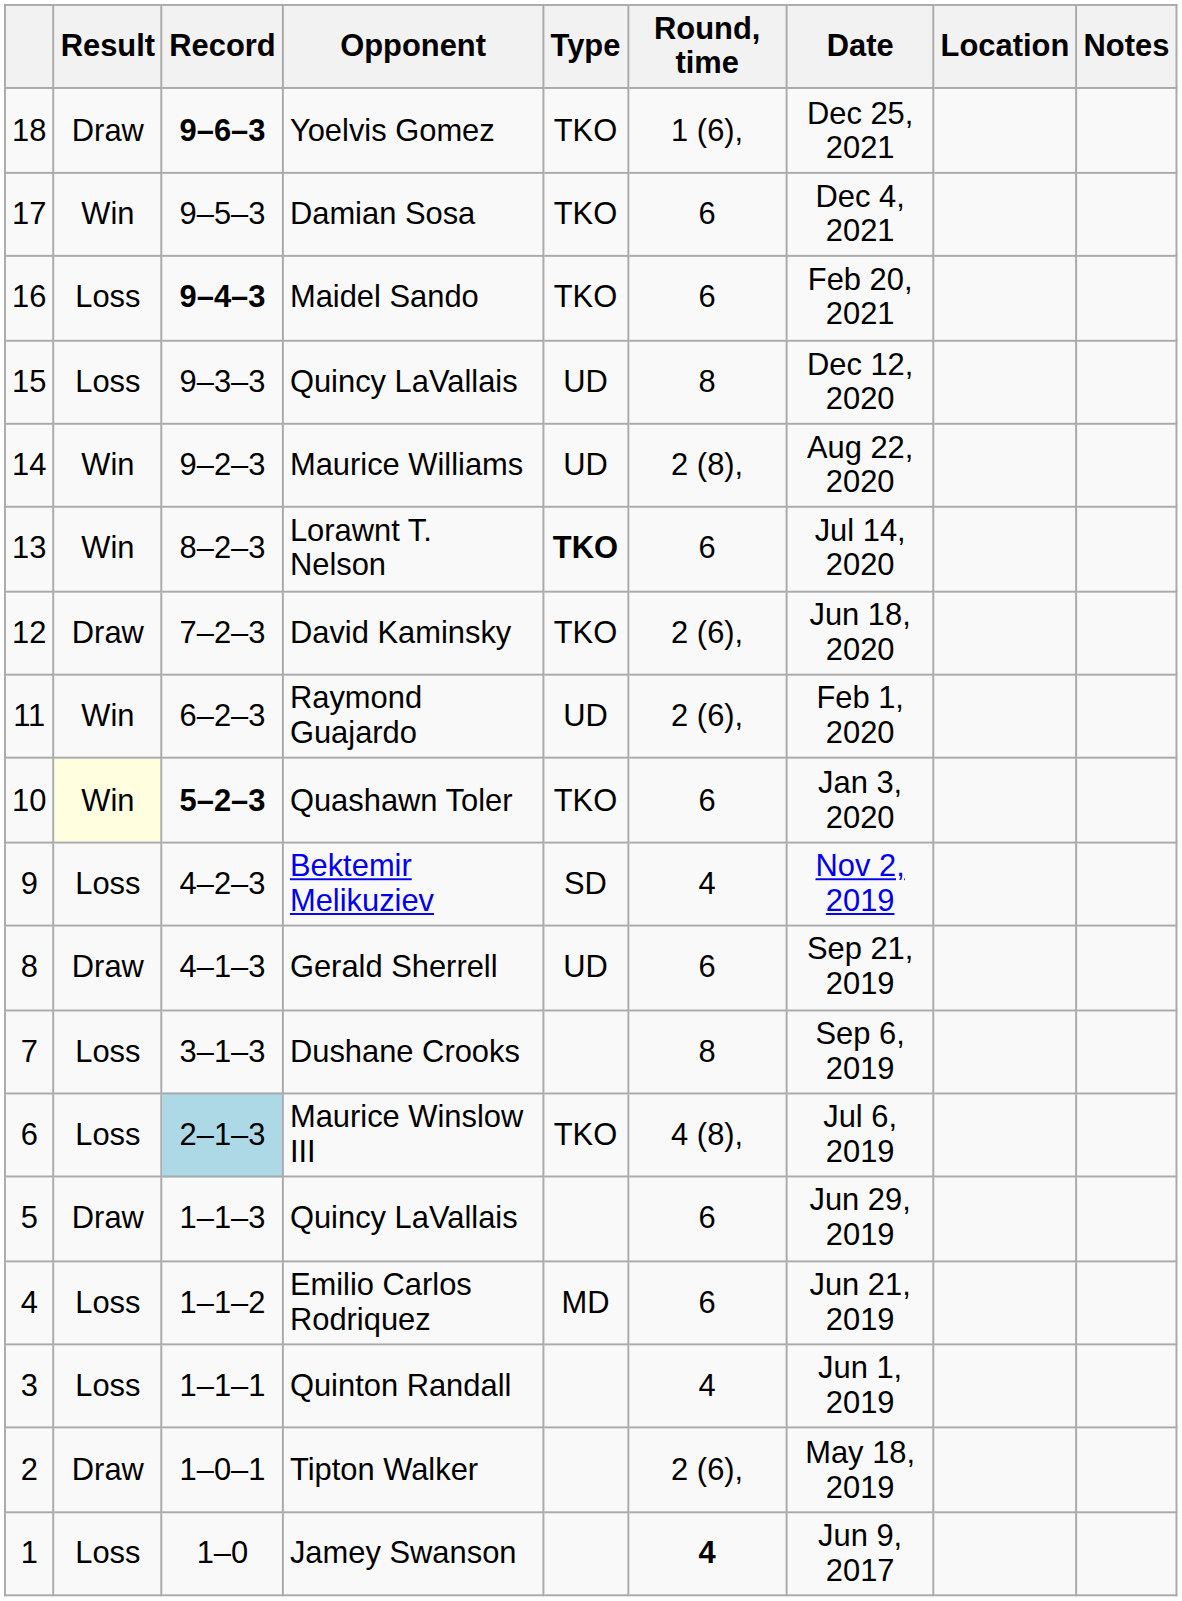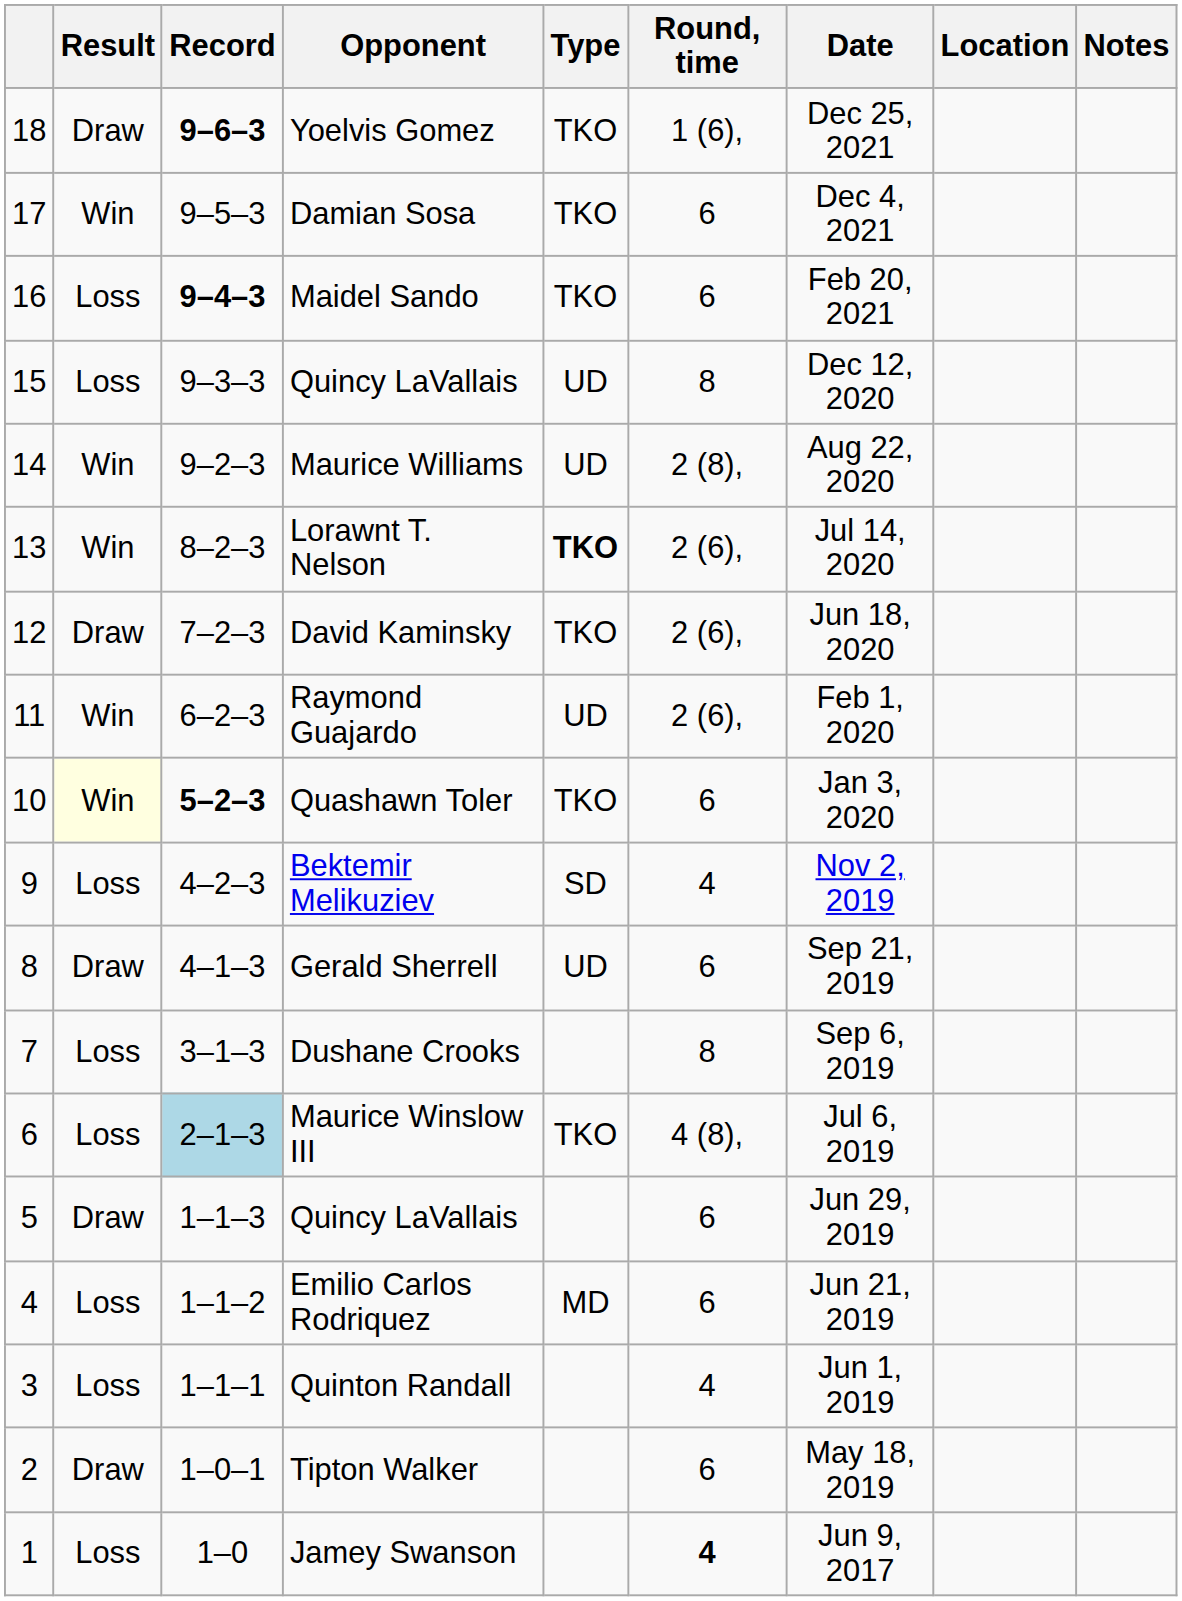Lorawnt T. Nelson | Round, time: 6 -> 2 (6),
Tipton Walker | Round, time: 2 (6), -> 6
